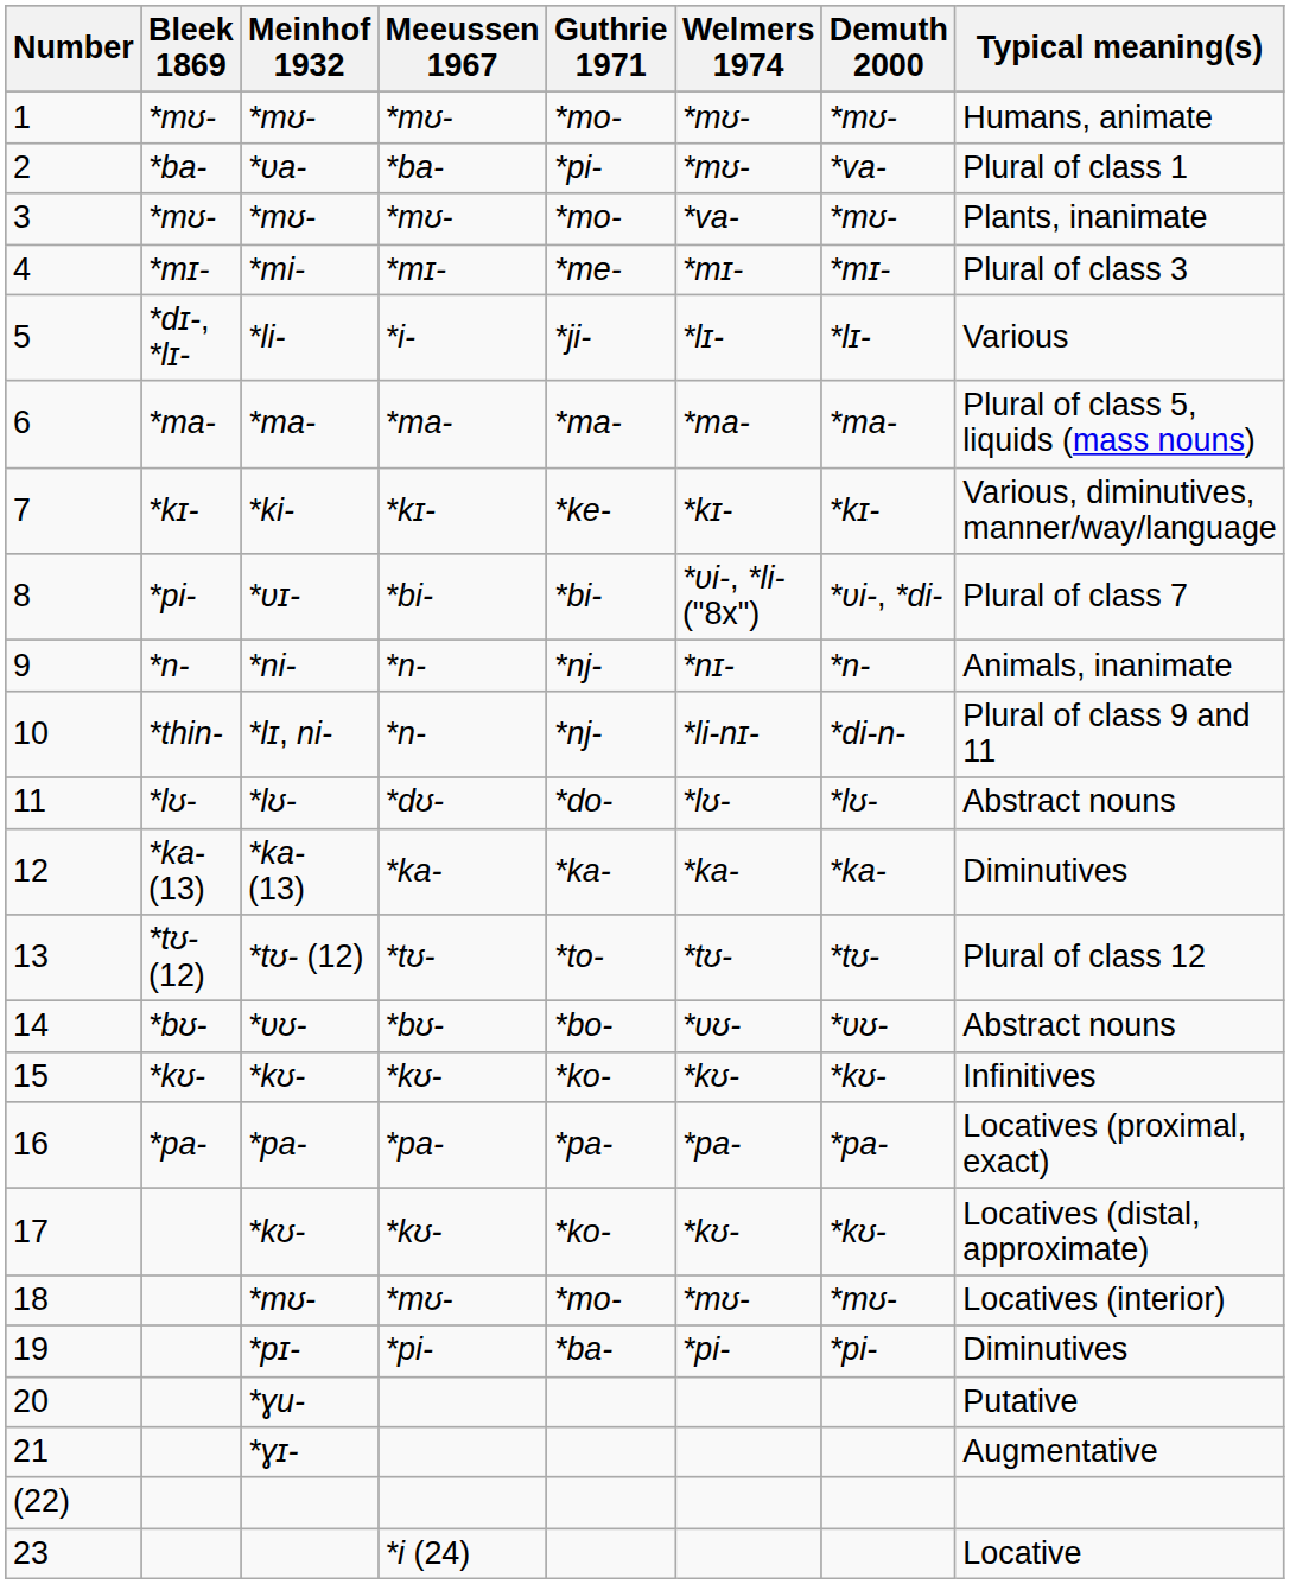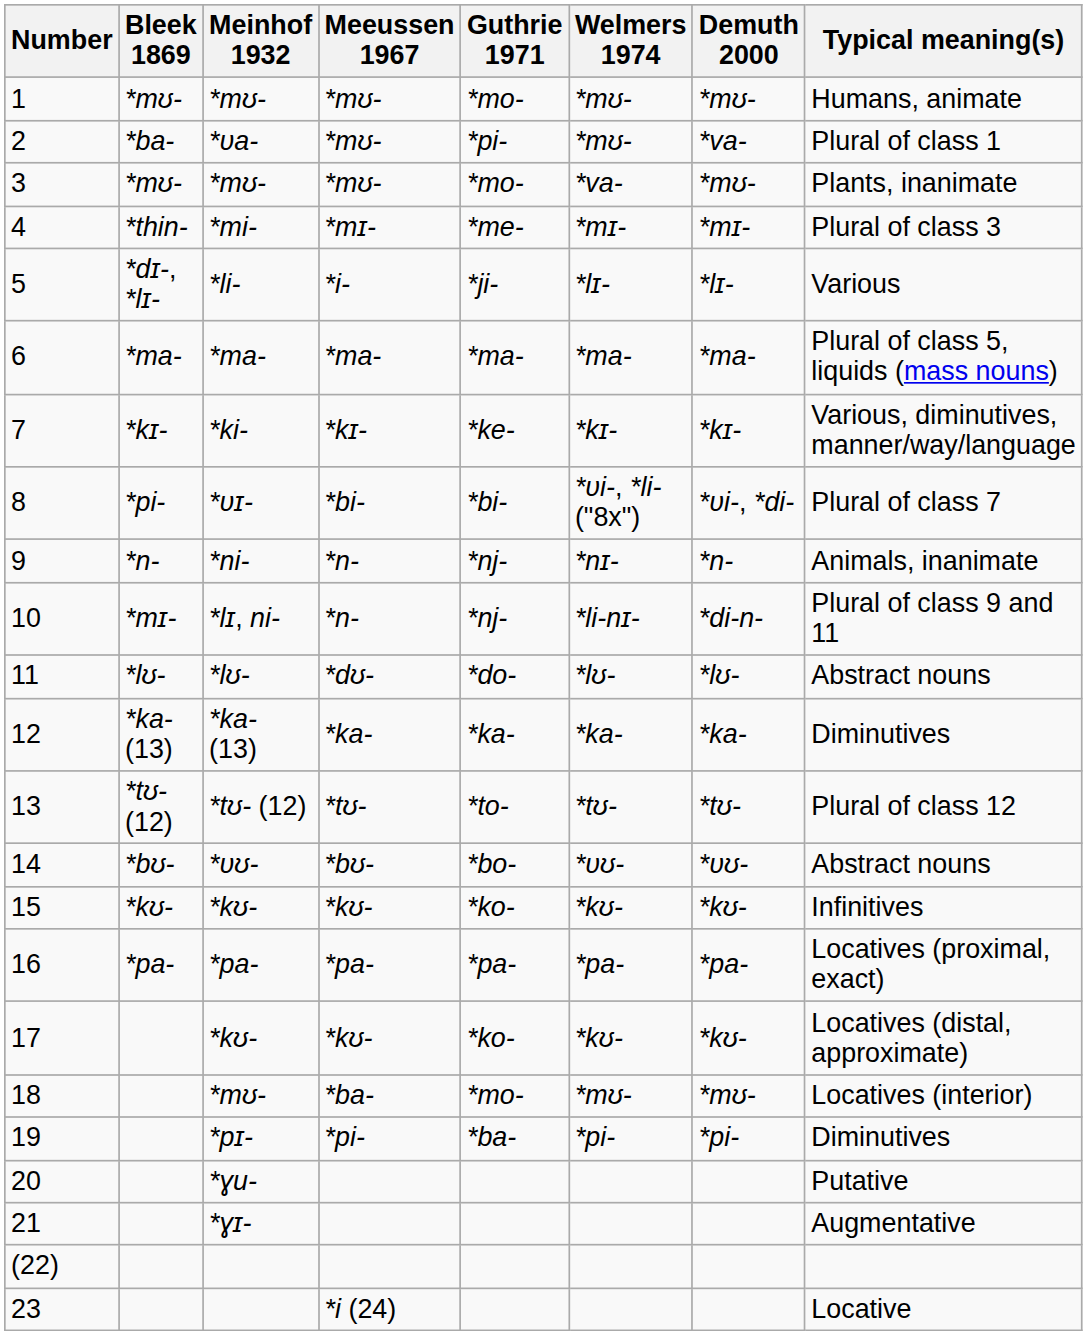2 | Meeussen 1967: *ba- -> *mʊ-
4 | Bleek 1869: *mɪ- -> *thin-
10 | Bleek 1869: *thin- -> *mɪ-
18 | Meeussen 1967: *mʊ- -> *ba-
